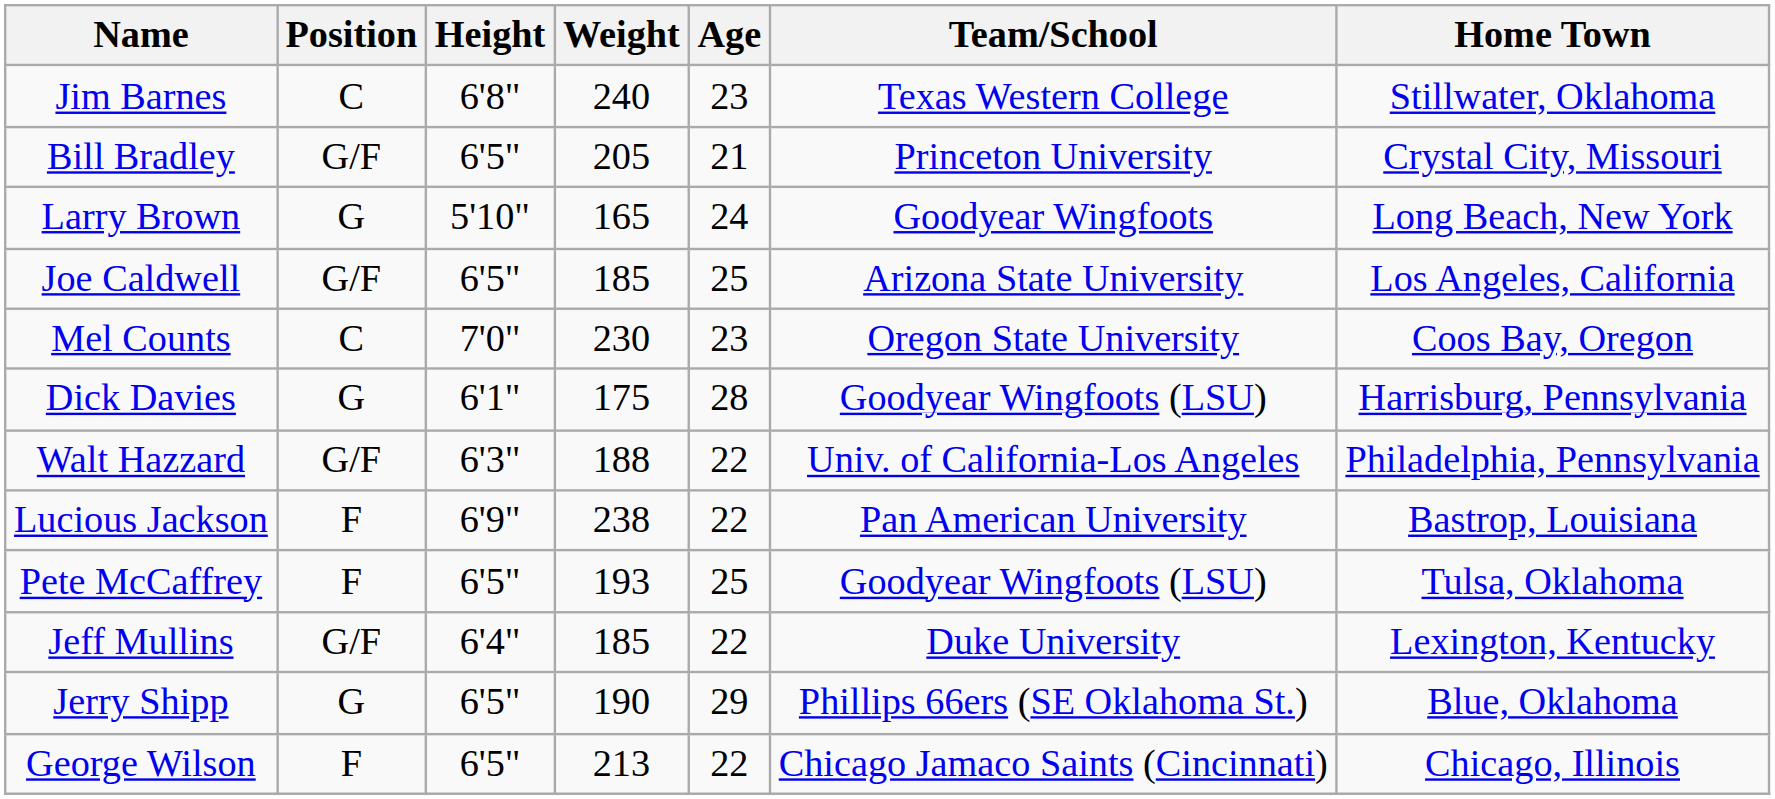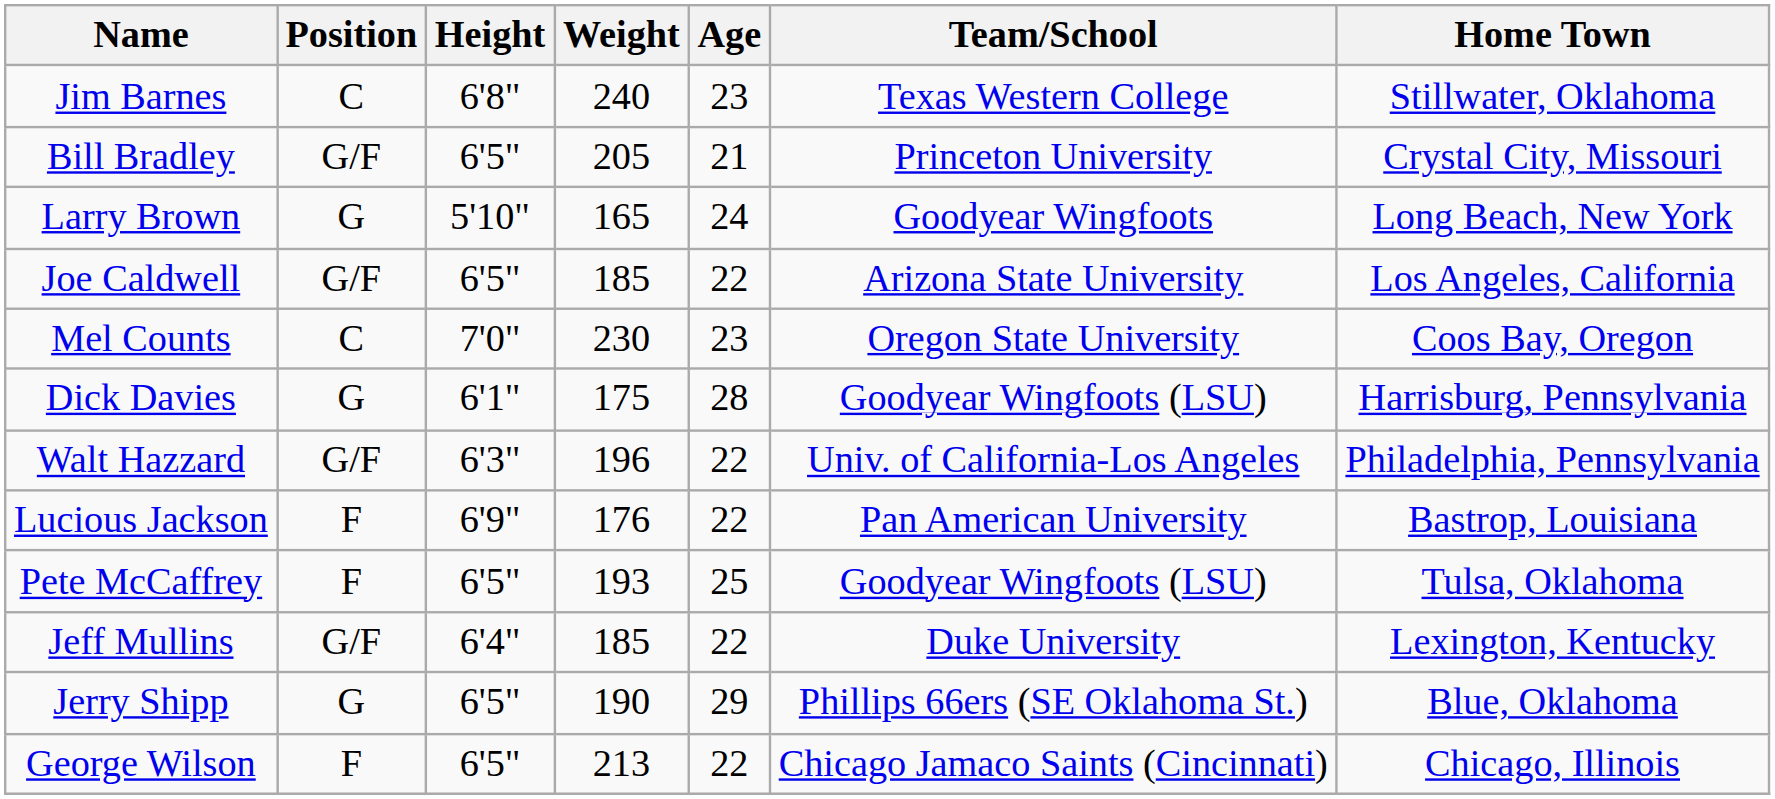Joe Caldwell | Age: 25 -> 22
Walt Hazzard | Weight: 188 -> 196
Lucious Jackson | Weight: 238 -> 176
